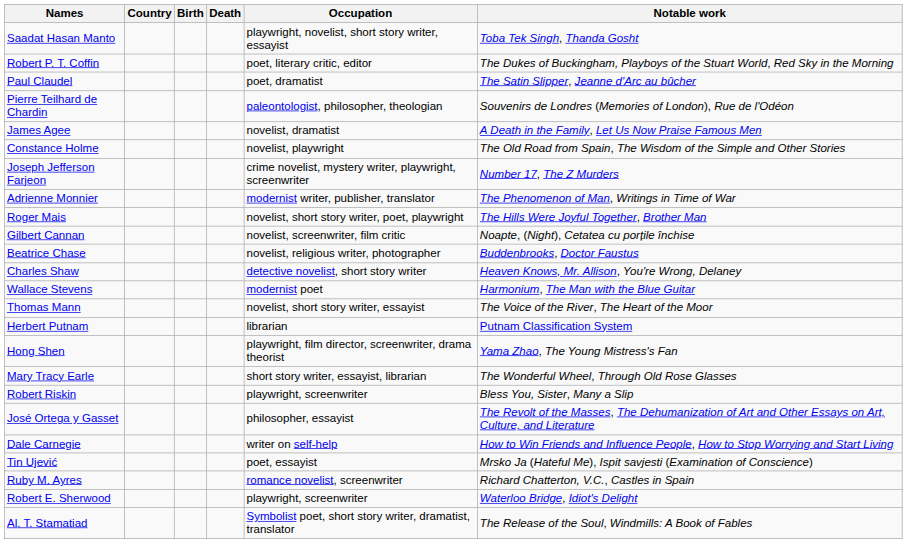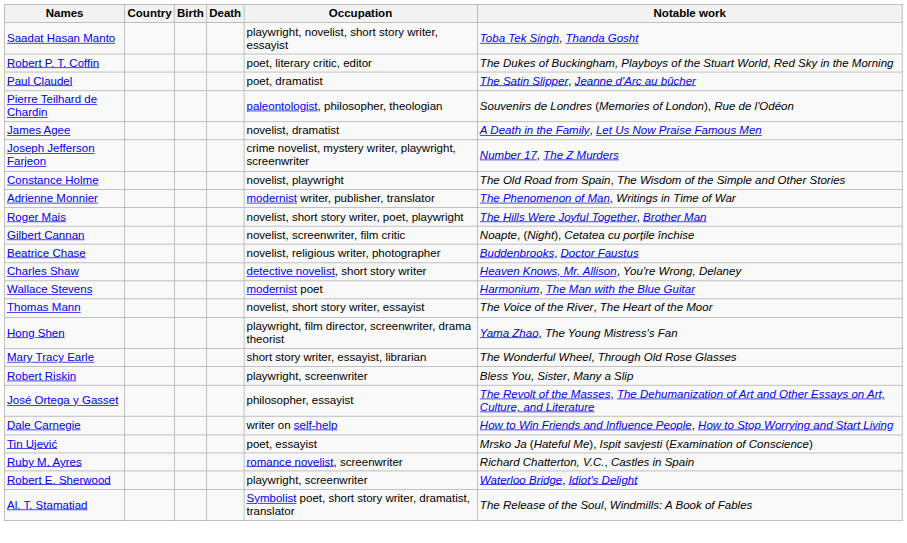rows swapped: Joseph Jefferson Farjeon <-> Constance Holme
- row: Herbert Putnam | librarian | Putnam Classification System
